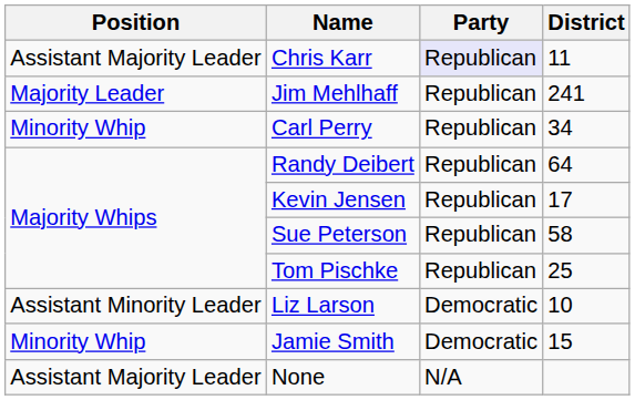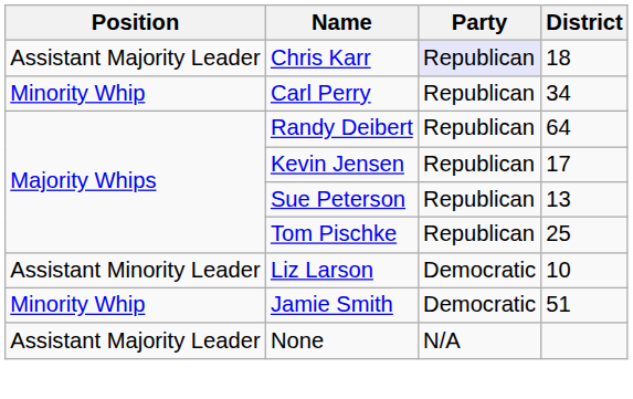Chris Karr | District: 11 -> 18
- row: Majority Leader | Jim Mehlhaff | Republican | 241
Sue Peterson | District: 58 -> 13
Jamie Smith | District: 15 -> 51
